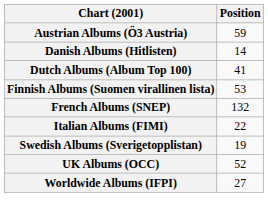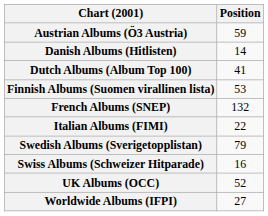Swedish Albums (Sverigetopplistan) | Position: 19 -> 79
+ row: Swiss Albums (Schweizer Hitparade) | 16
